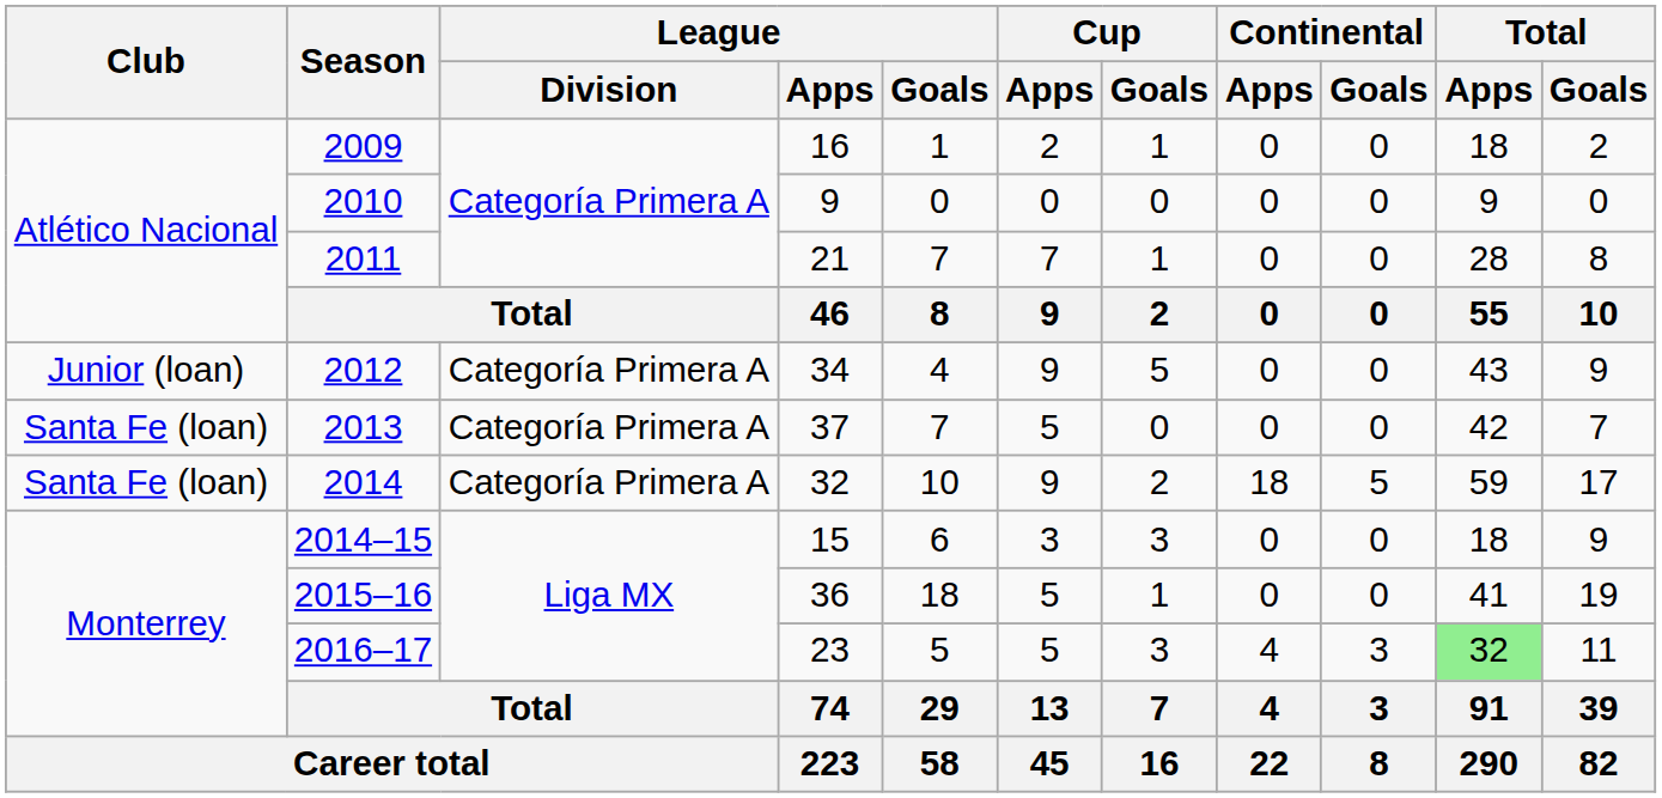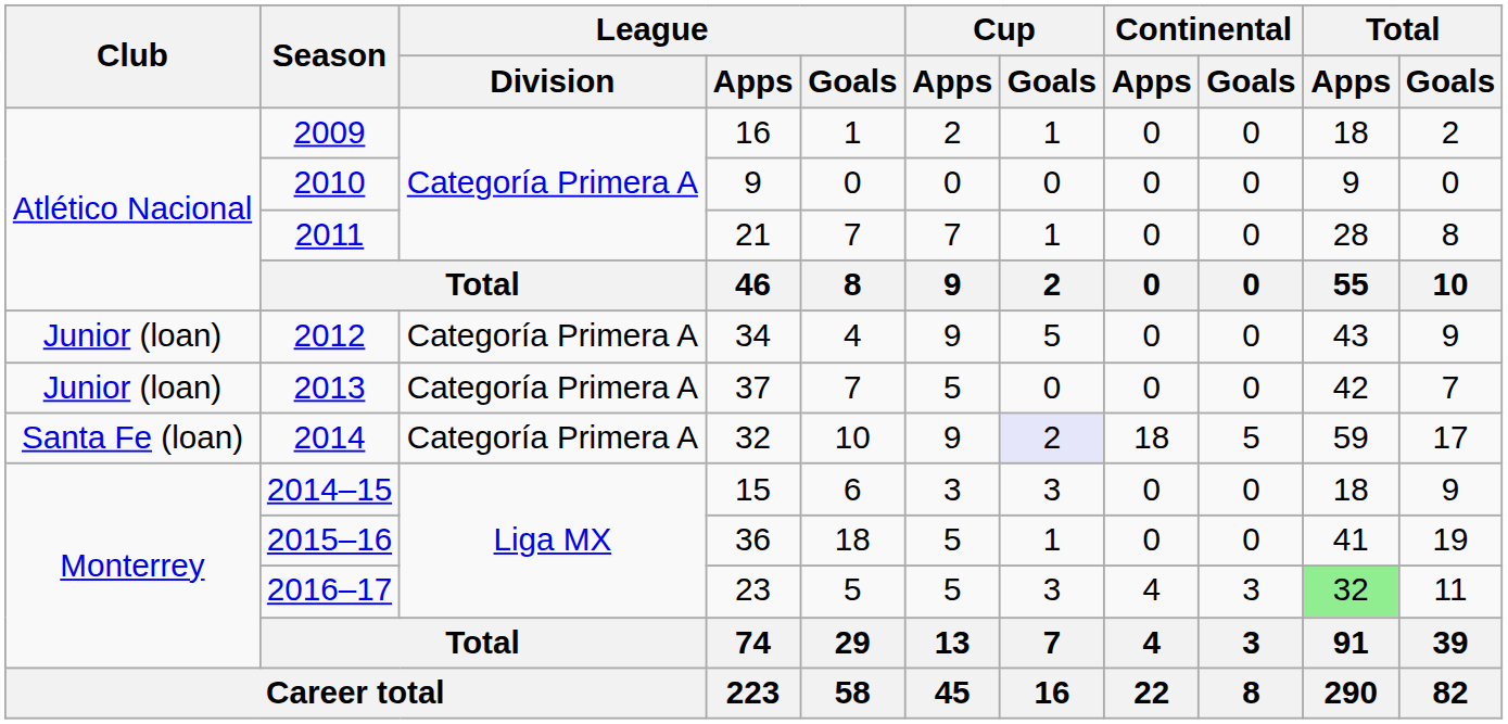2013 | Club: Santa Fe (loan) -> Junior (loan)
2014 | Cup / Goals: no background -> lavender background
